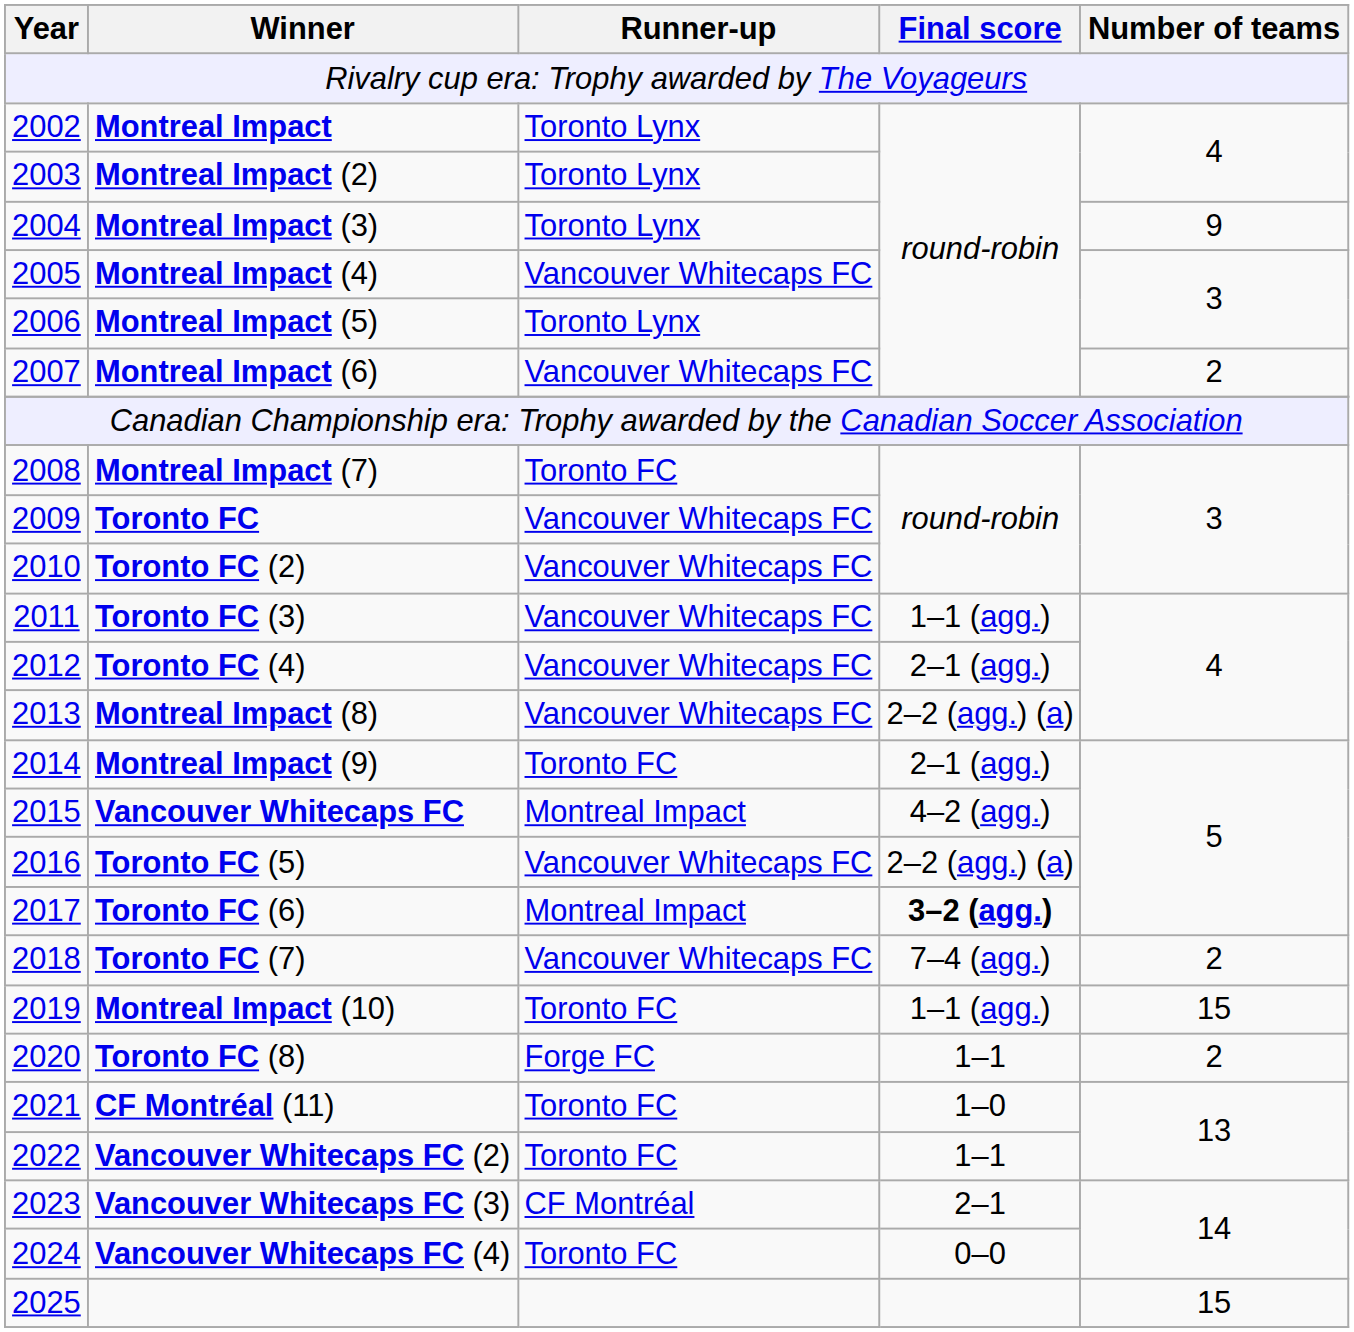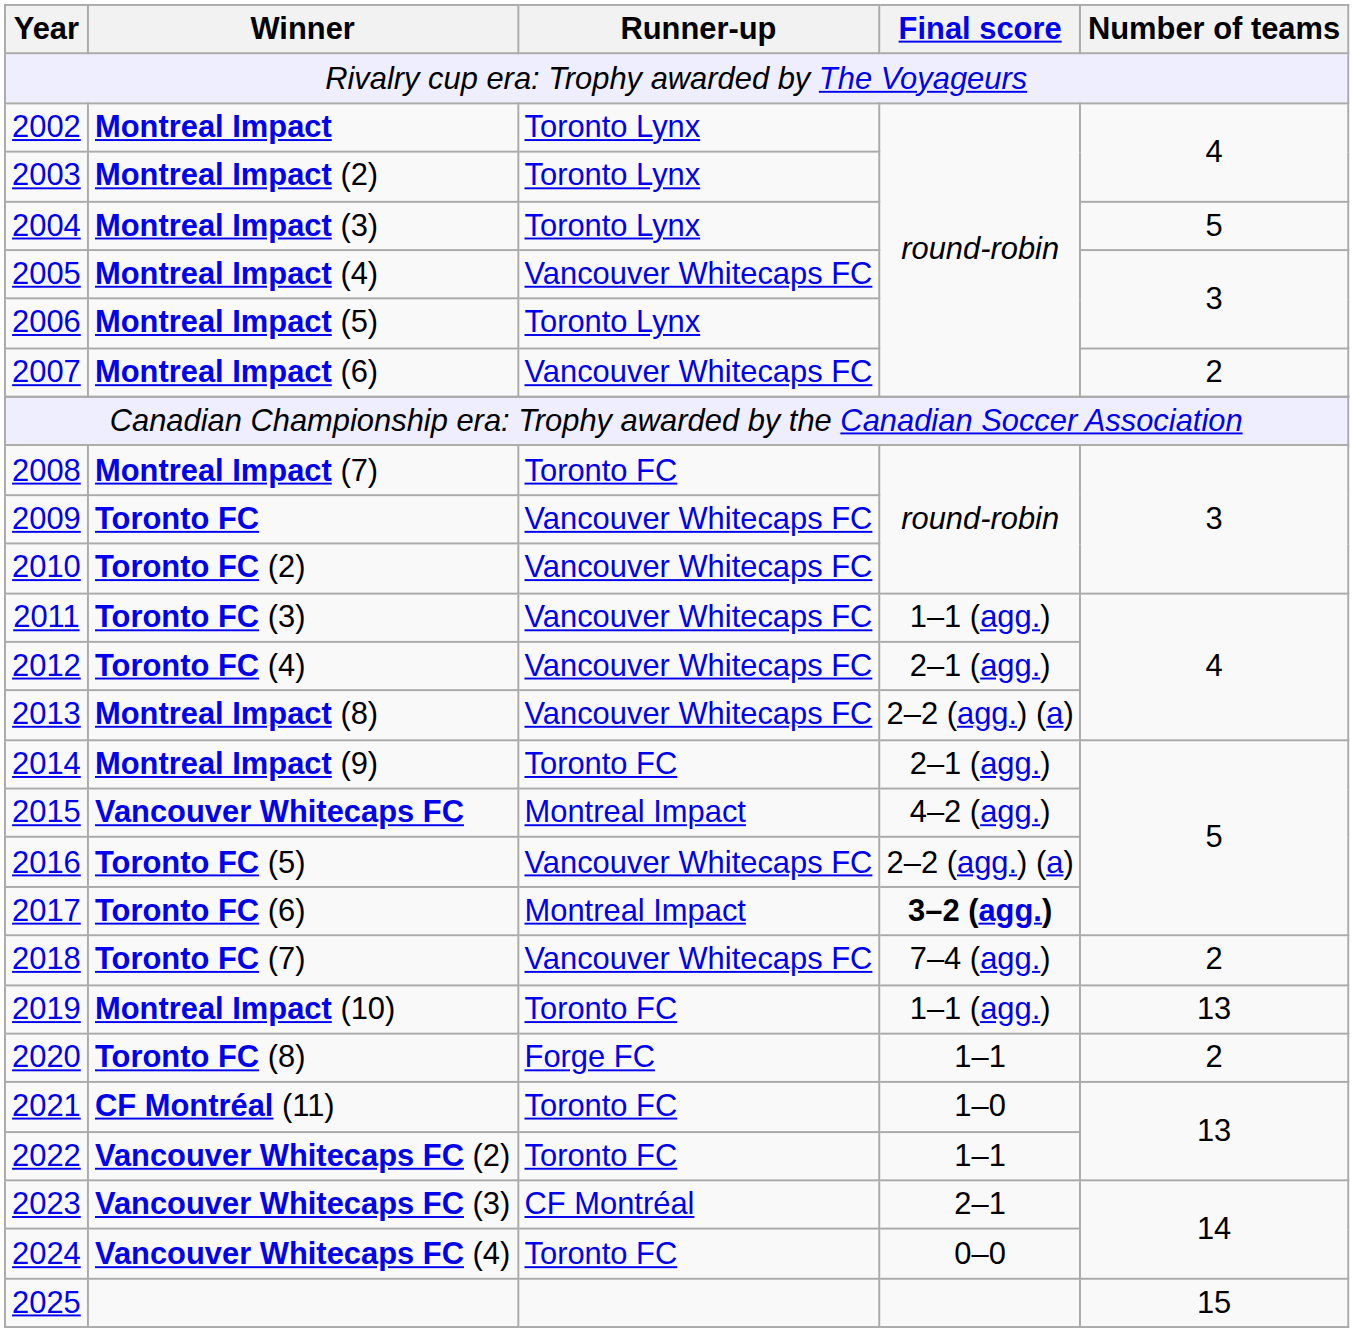Montreal Impact (3) | Number of teams: 9 -> 5
Montreal Impact (10) | Number of teams: 15 -> 13
